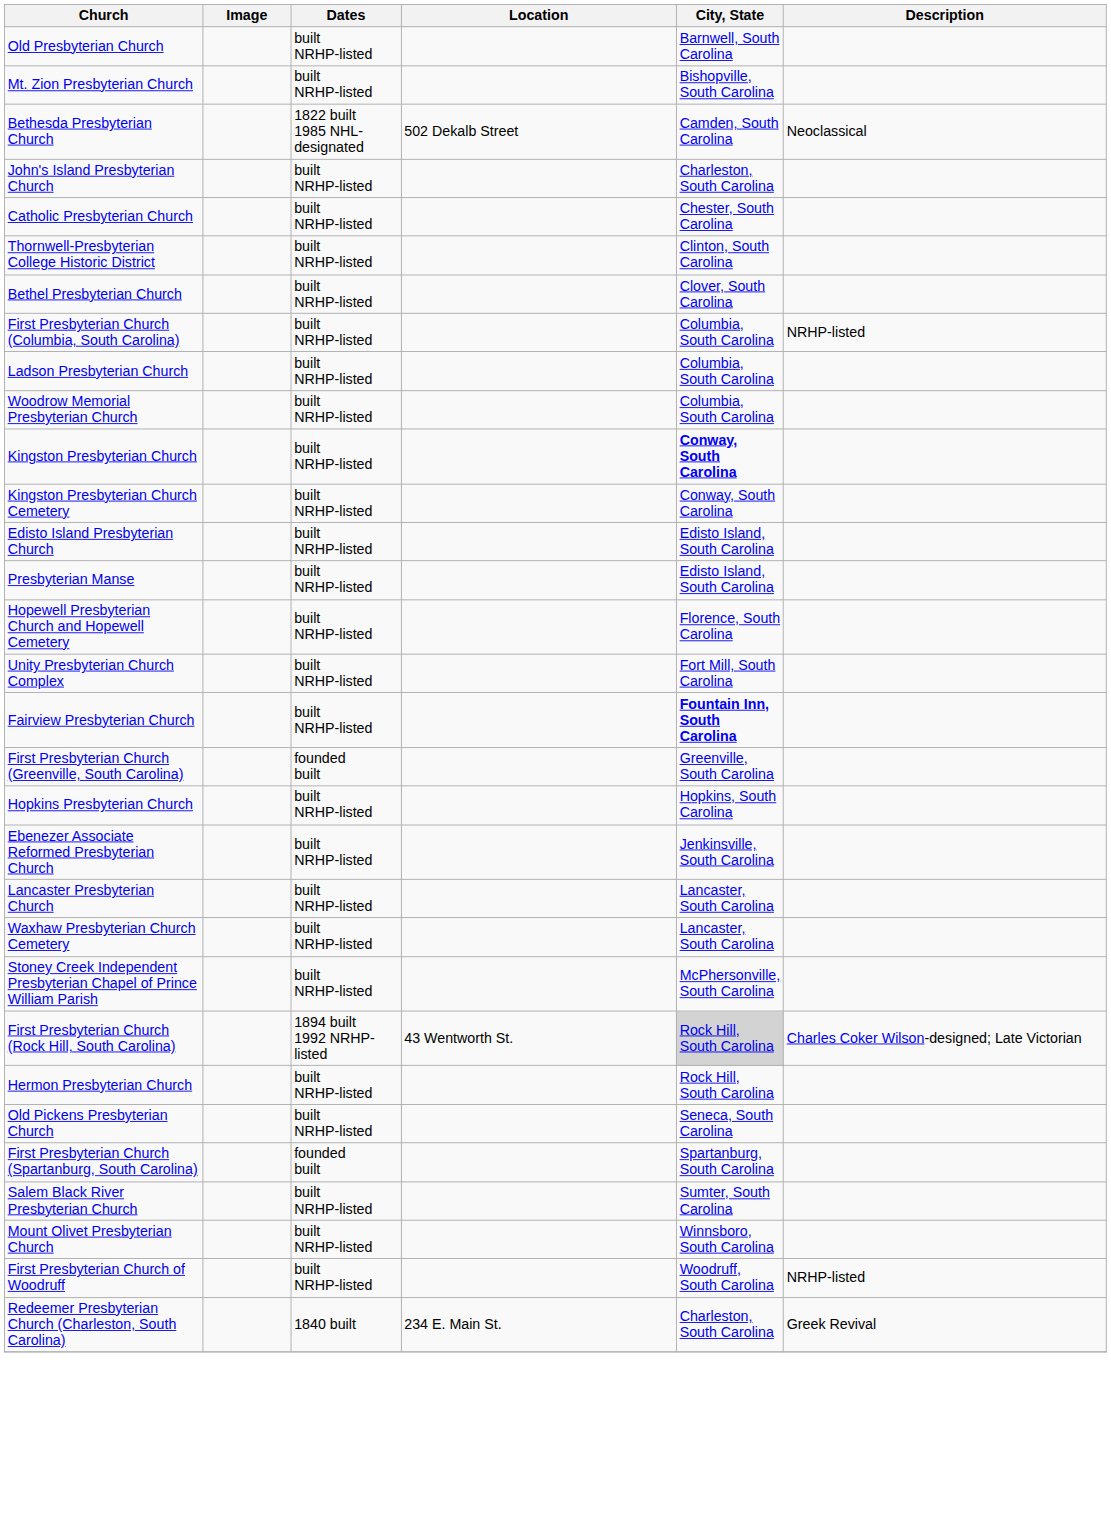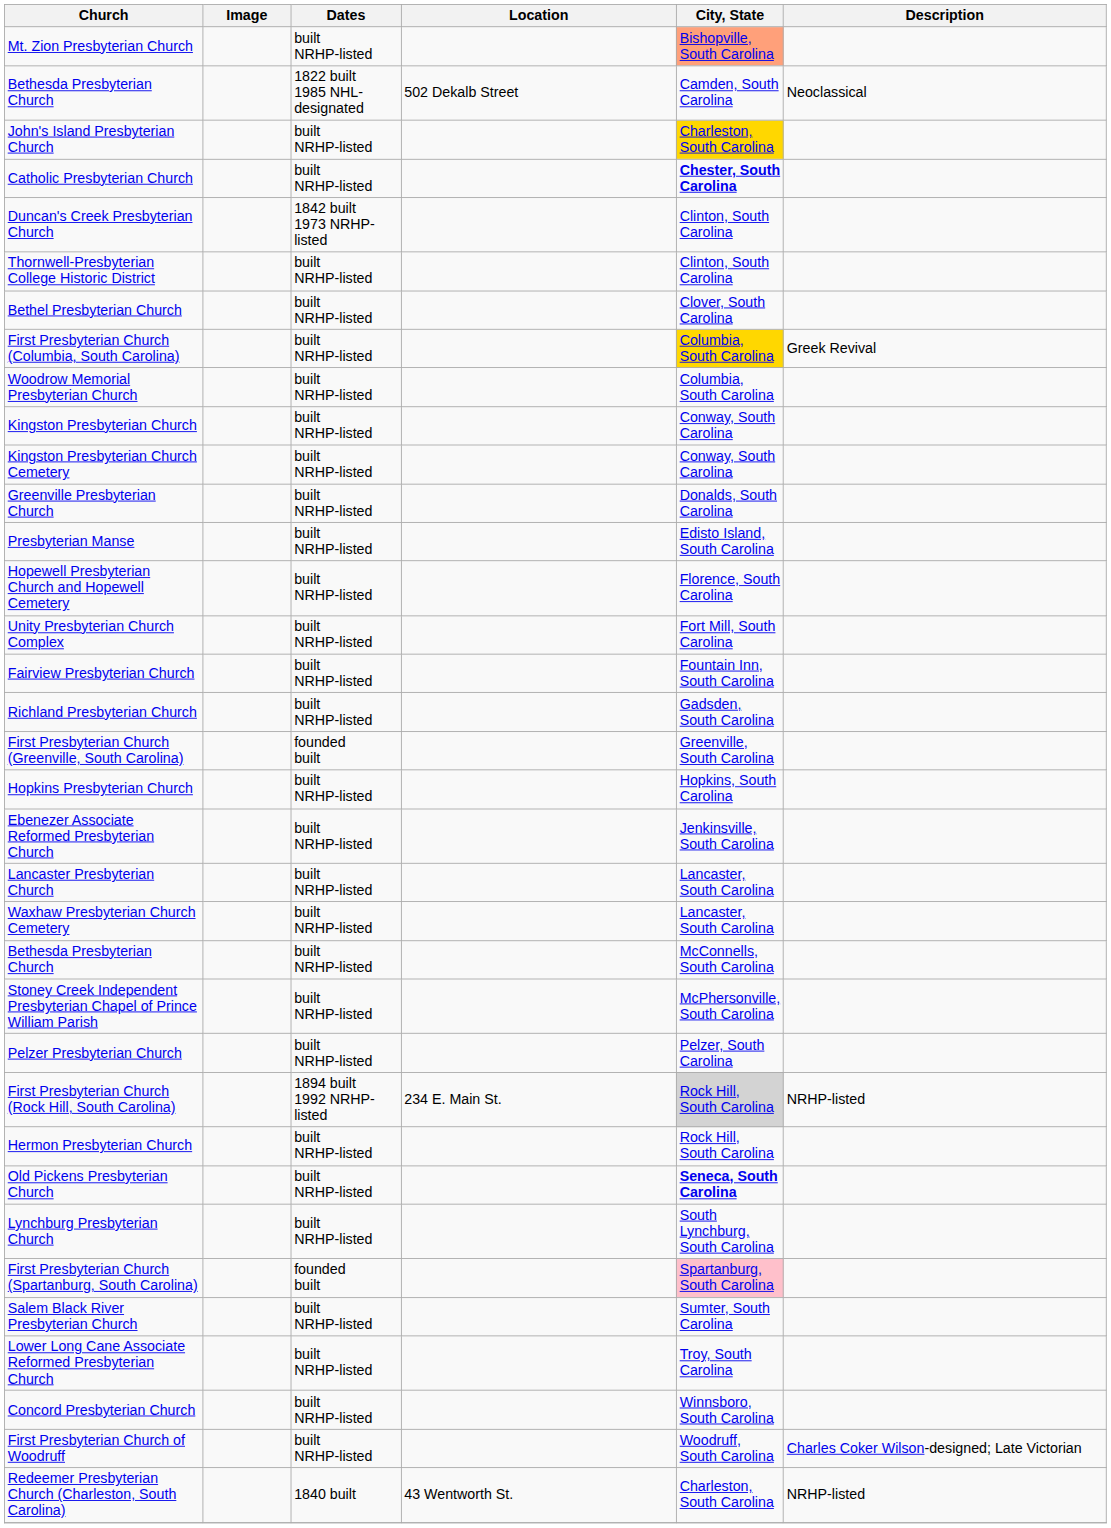- row: Old Presbyterian Church | built NRHP-listed | Barnwell, South Carolina
Mt. Zion Presbyterian Church | City, State: no background -> lightsalmon background
John's Island Presbyterian Church | City, State: no background -> gold background
Catholic Presbyterian Church | City, State: normal -> bold
+ row: Duncan's Creek Presbyterian Church | 1842 built 1973 NRHP-listed | Clinton, South Carolina
First Presbyterian Church (Columbia, South Carolina) | City, State: no background -> gold background
First Presbyterian Church (Columbia, South Carolina) | Description: NRHP-listed -> Greek Revival
- row: Ladson Presbyterian Church | built NRHP-listed | Columbia, South Carolina
Kingston Presbyterian Church | City, State: bold -> normal
+ row: Greenville Presbyterian Church | built NRHP-listed | Donalds, South Carolina
- row: Edisto Island Presbyterian Church | built NRHP-listed | Edisto Island, South Carolina
Fairview Presbyterian Church | City, State: bold -> normal
+ row: Richland Presbyterian Church | built NRHP-listed | Gadsden, South Carolina
+ row: Bethesda Presbyterian Church | built NRHP-listed | McConnells, South Carolina
+ row: Pelzer Presbyterian Church | built NRHP-listed | Pelzer, South Carolina
First Presbyterian Church (Rock Hill, South Carolina) | Location: 43 Wentworth St. -> 234 E. Main St.
First Presbyterian Church (Rock Hill, South Carolina) | Description: Charles Coker Wilson-designed; Late Victorian -> NRHP-listed
Old Pickens Presbyterian Church | City, State: normal -> bold
+ row: Lynchburg Presbyterian Church | built NRHP-listed | South Lynchburg, South Carolina
First Presbyterian Church (Spartanburg, South Carolina) | City, State: no background -> pink background
+ row: Lower Long Cane Associate Reformed Presbyterian Church | built NRHP-listed | Troy, South Carolina
+ row: Concord Presbyterian Church | built NRHP-listed | Winnsboro, South Carolina
- row: Mount Olivet Presbyterian Church | built NRHP-listed | Winnsboro, South Carolina
First Presbyterian Church of Woodruff | Description: NRHP-listed -> Charles Coker Wilson-designed; Late Victorian
Redeemer Presbyterian Church (Charleston, South Carolina) | Location: 234 E. Main St. -> 43 Wentworth St.
Redeemer Presbyterian Church (Charleston, South Carolina) | Description: Greek Revival -> NRHP-listed
